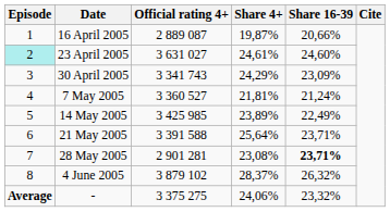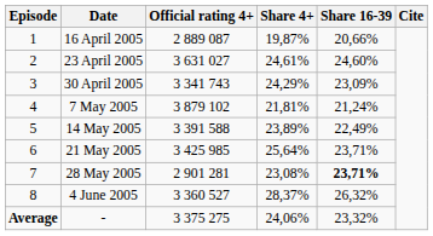23 April 2005 | Episode: paleturquoise background -> no background
7 May 2005 | Official rating 4+: 3 360 527 -> 3 879 102
14 May 2005 | Official rating 4+: 3 425 985 -> 3 391 588
21 May 2005 | Official rating 4+: 3 391 588 -> 3 425 985
4 June 2005 | Official rating 4+: 3 879 102 -> 3 360 527
